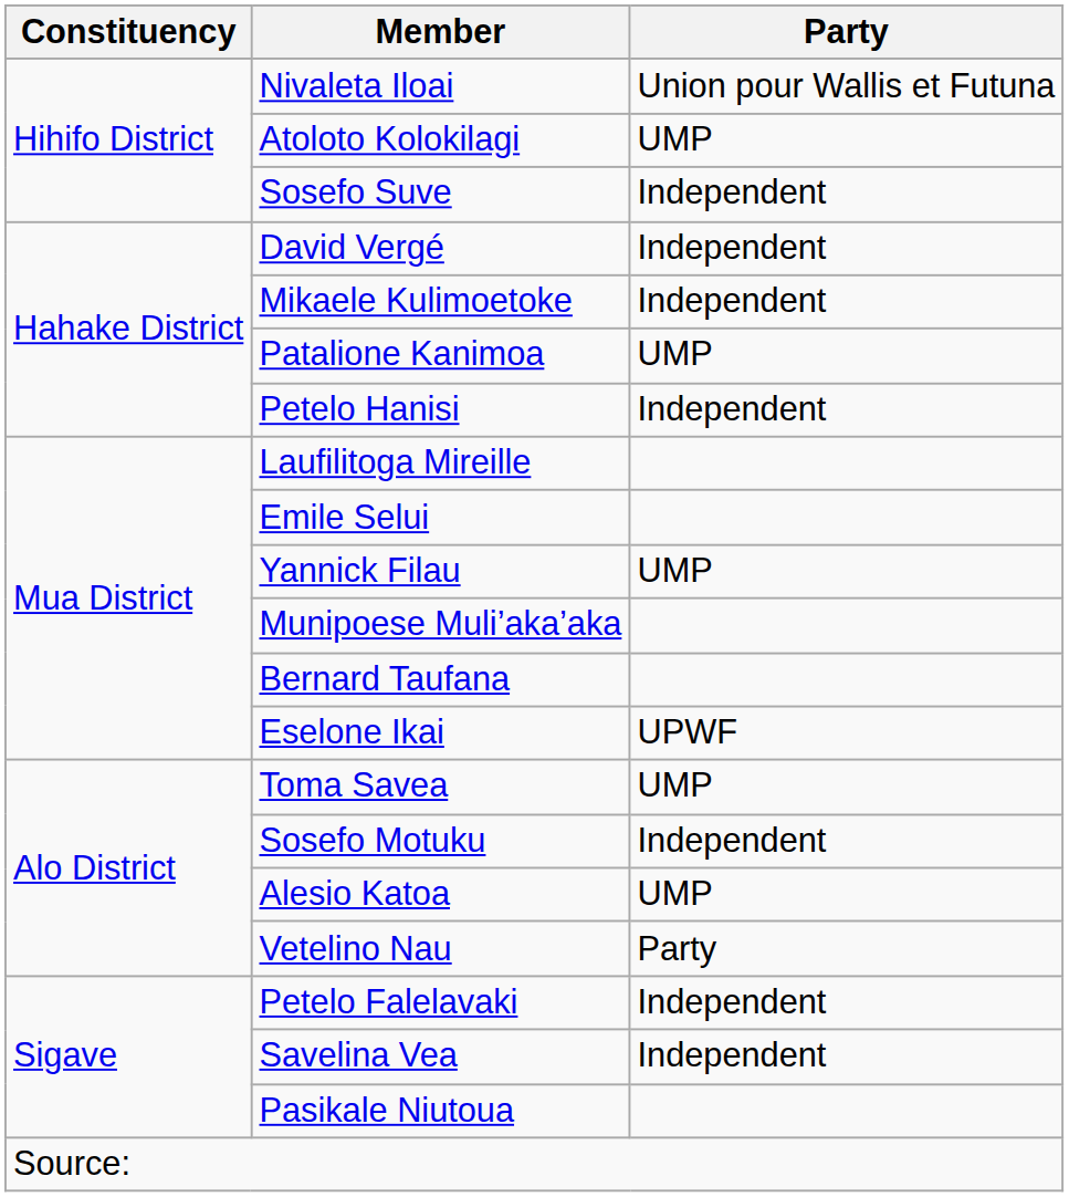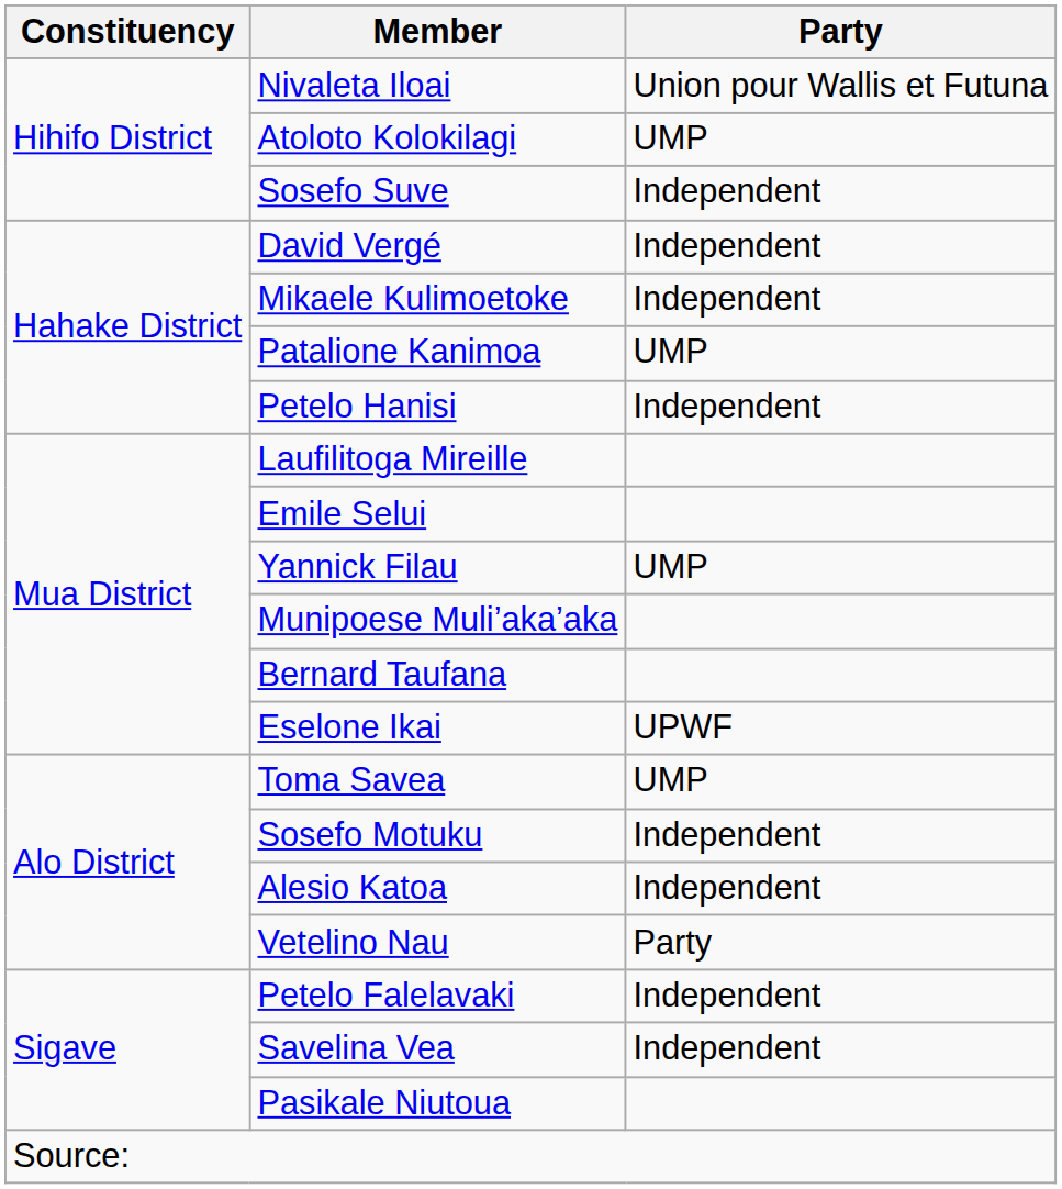Alesio Katoa | Party: UMP -> Independent
